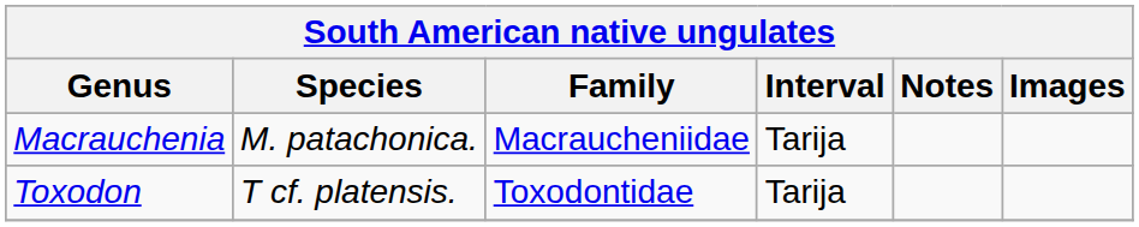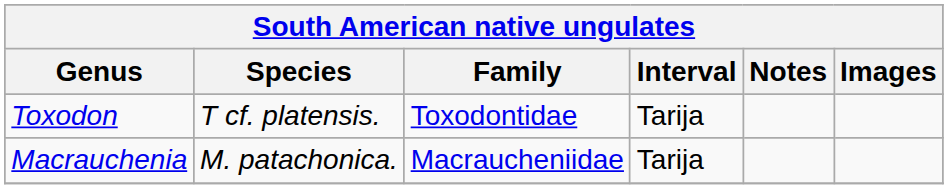rows swapped: Macrauchenia <-> Toxodon
